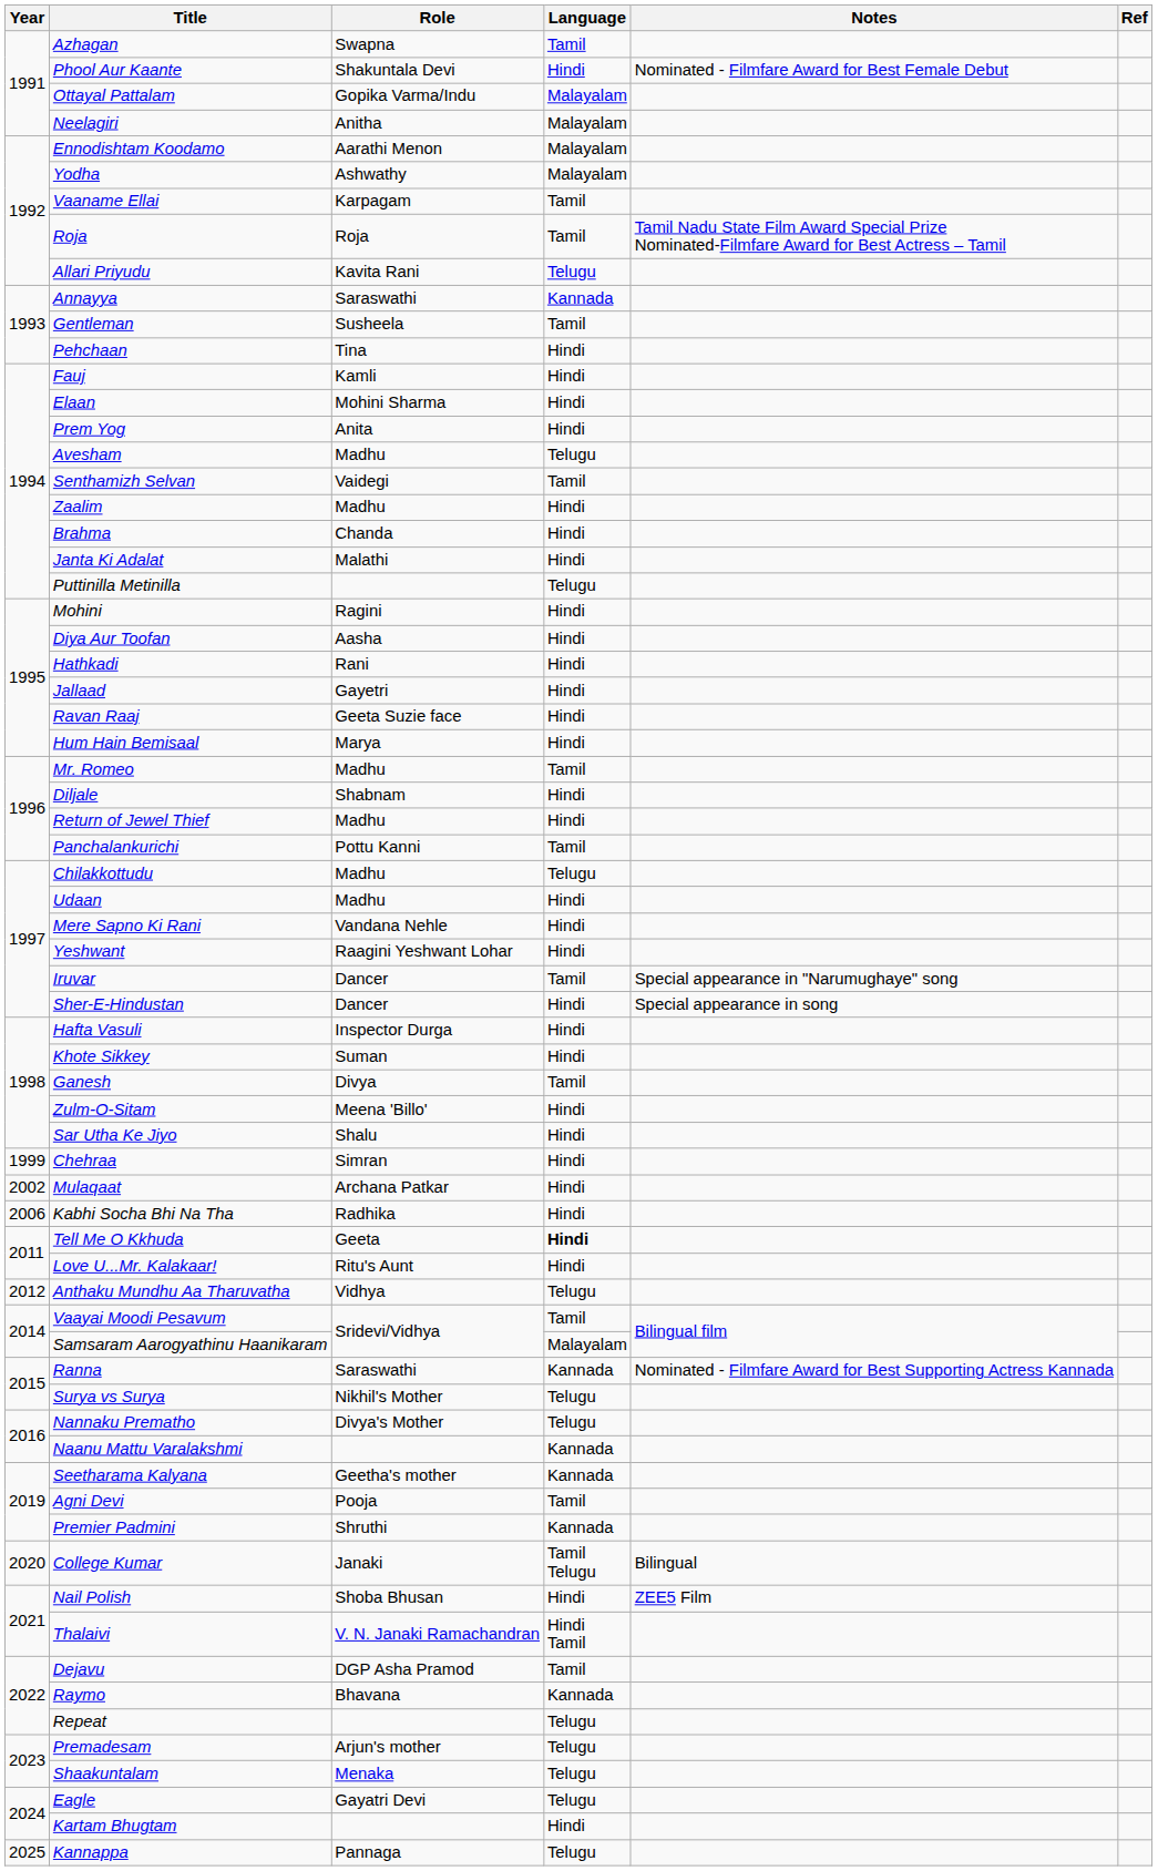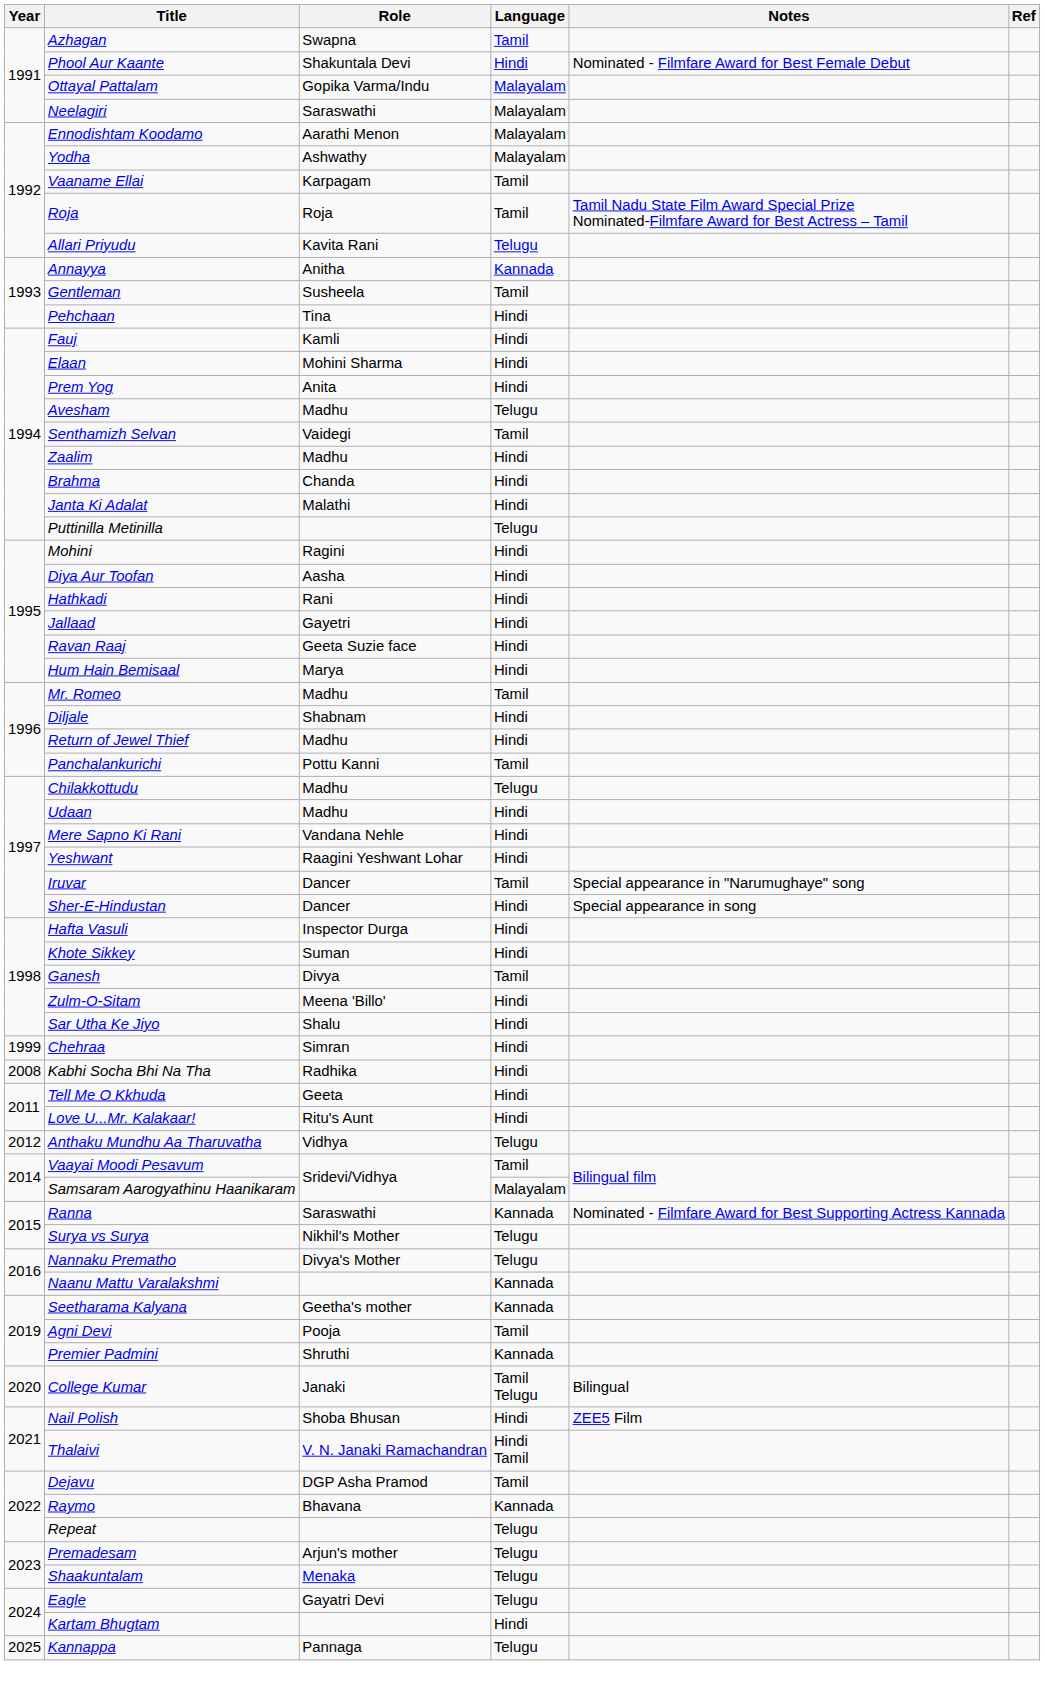Neelagiri | Role: Anitha -> Saraswathi
Annayya | Role: Saraswathi -> Anitha
- row: 2002 | Mulaqaat | Archana Patkar | Hindi
Kabhi Socha Bhi Na Tha | Year: 2006 -> 2008
Tell Me O Kkhuda | Language: bold -> normal
